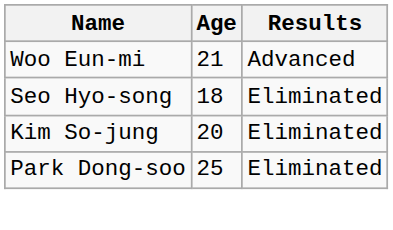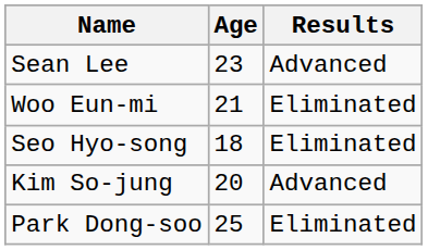+ row: Sean Lee | 23 | Advanced
Woo Eun-mi | Results: Advanced -> Eliminated
Kim So-jung | Results: Eliminated -> Advanced
